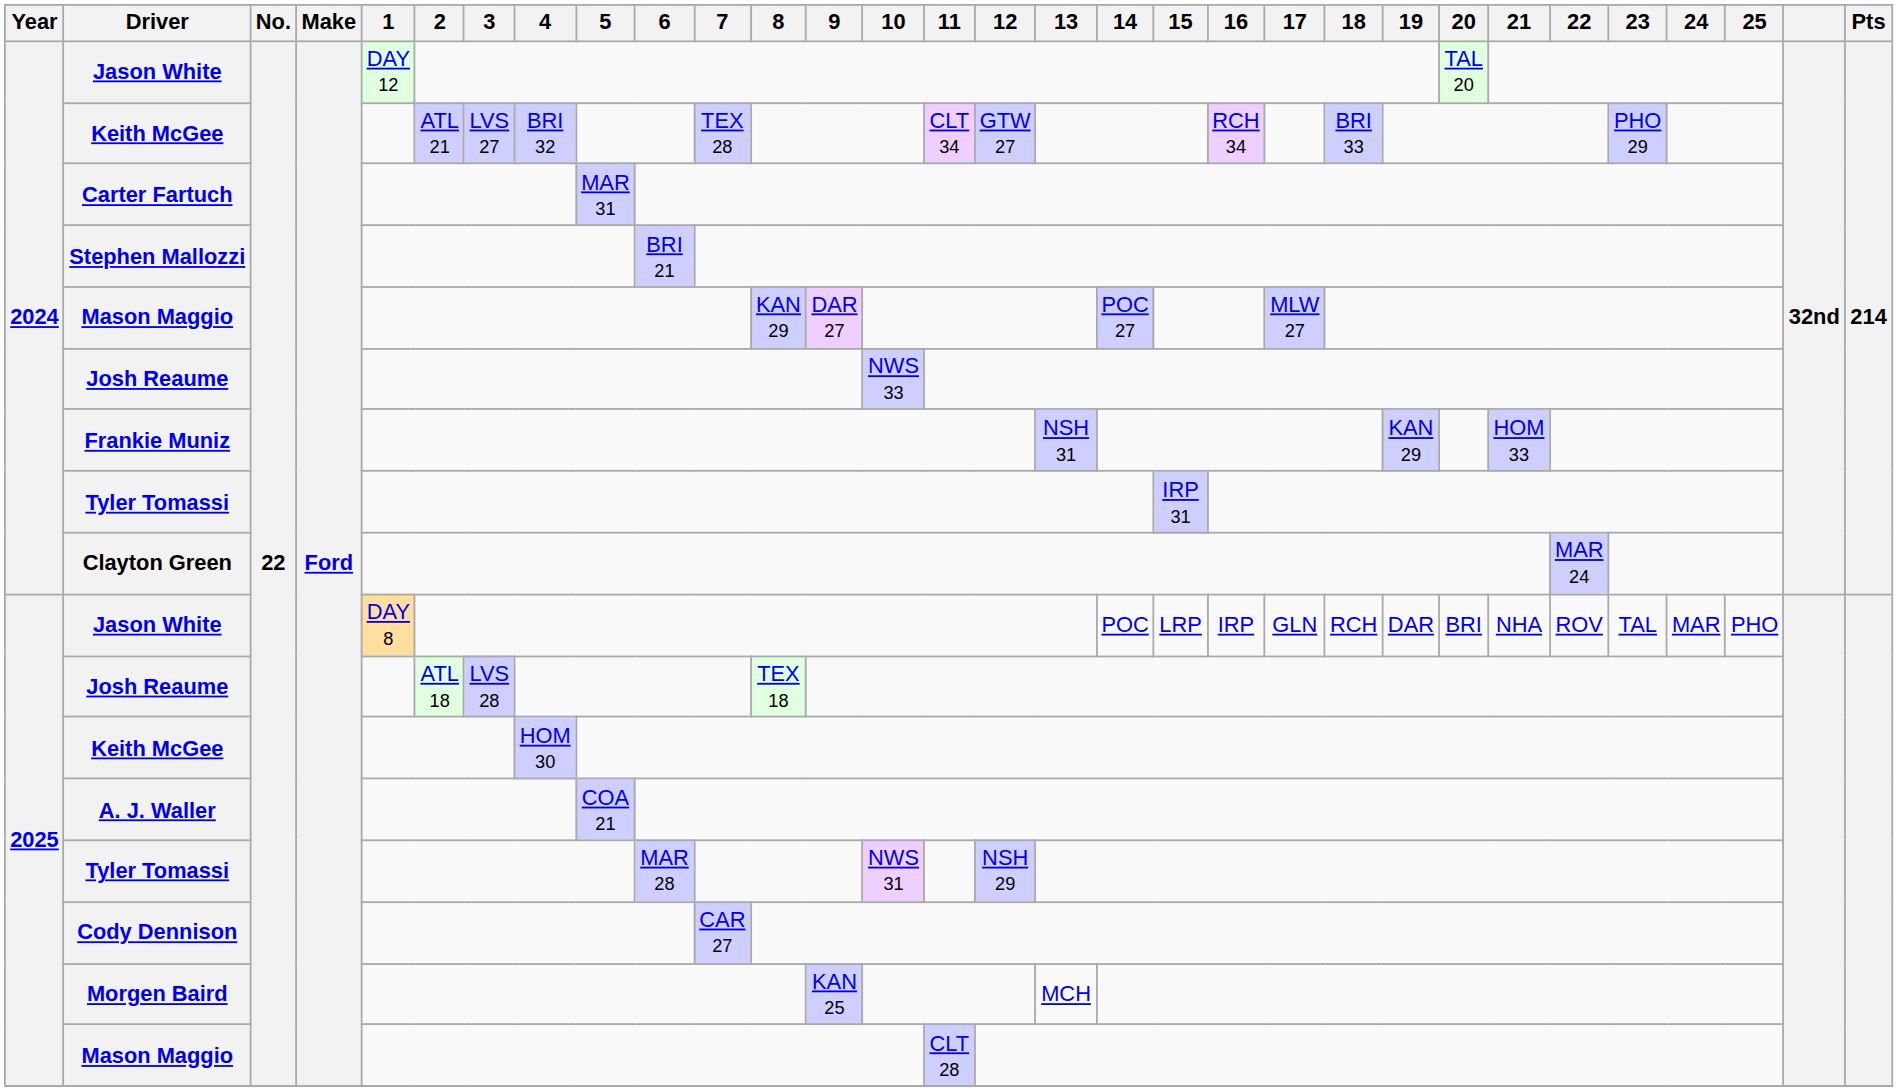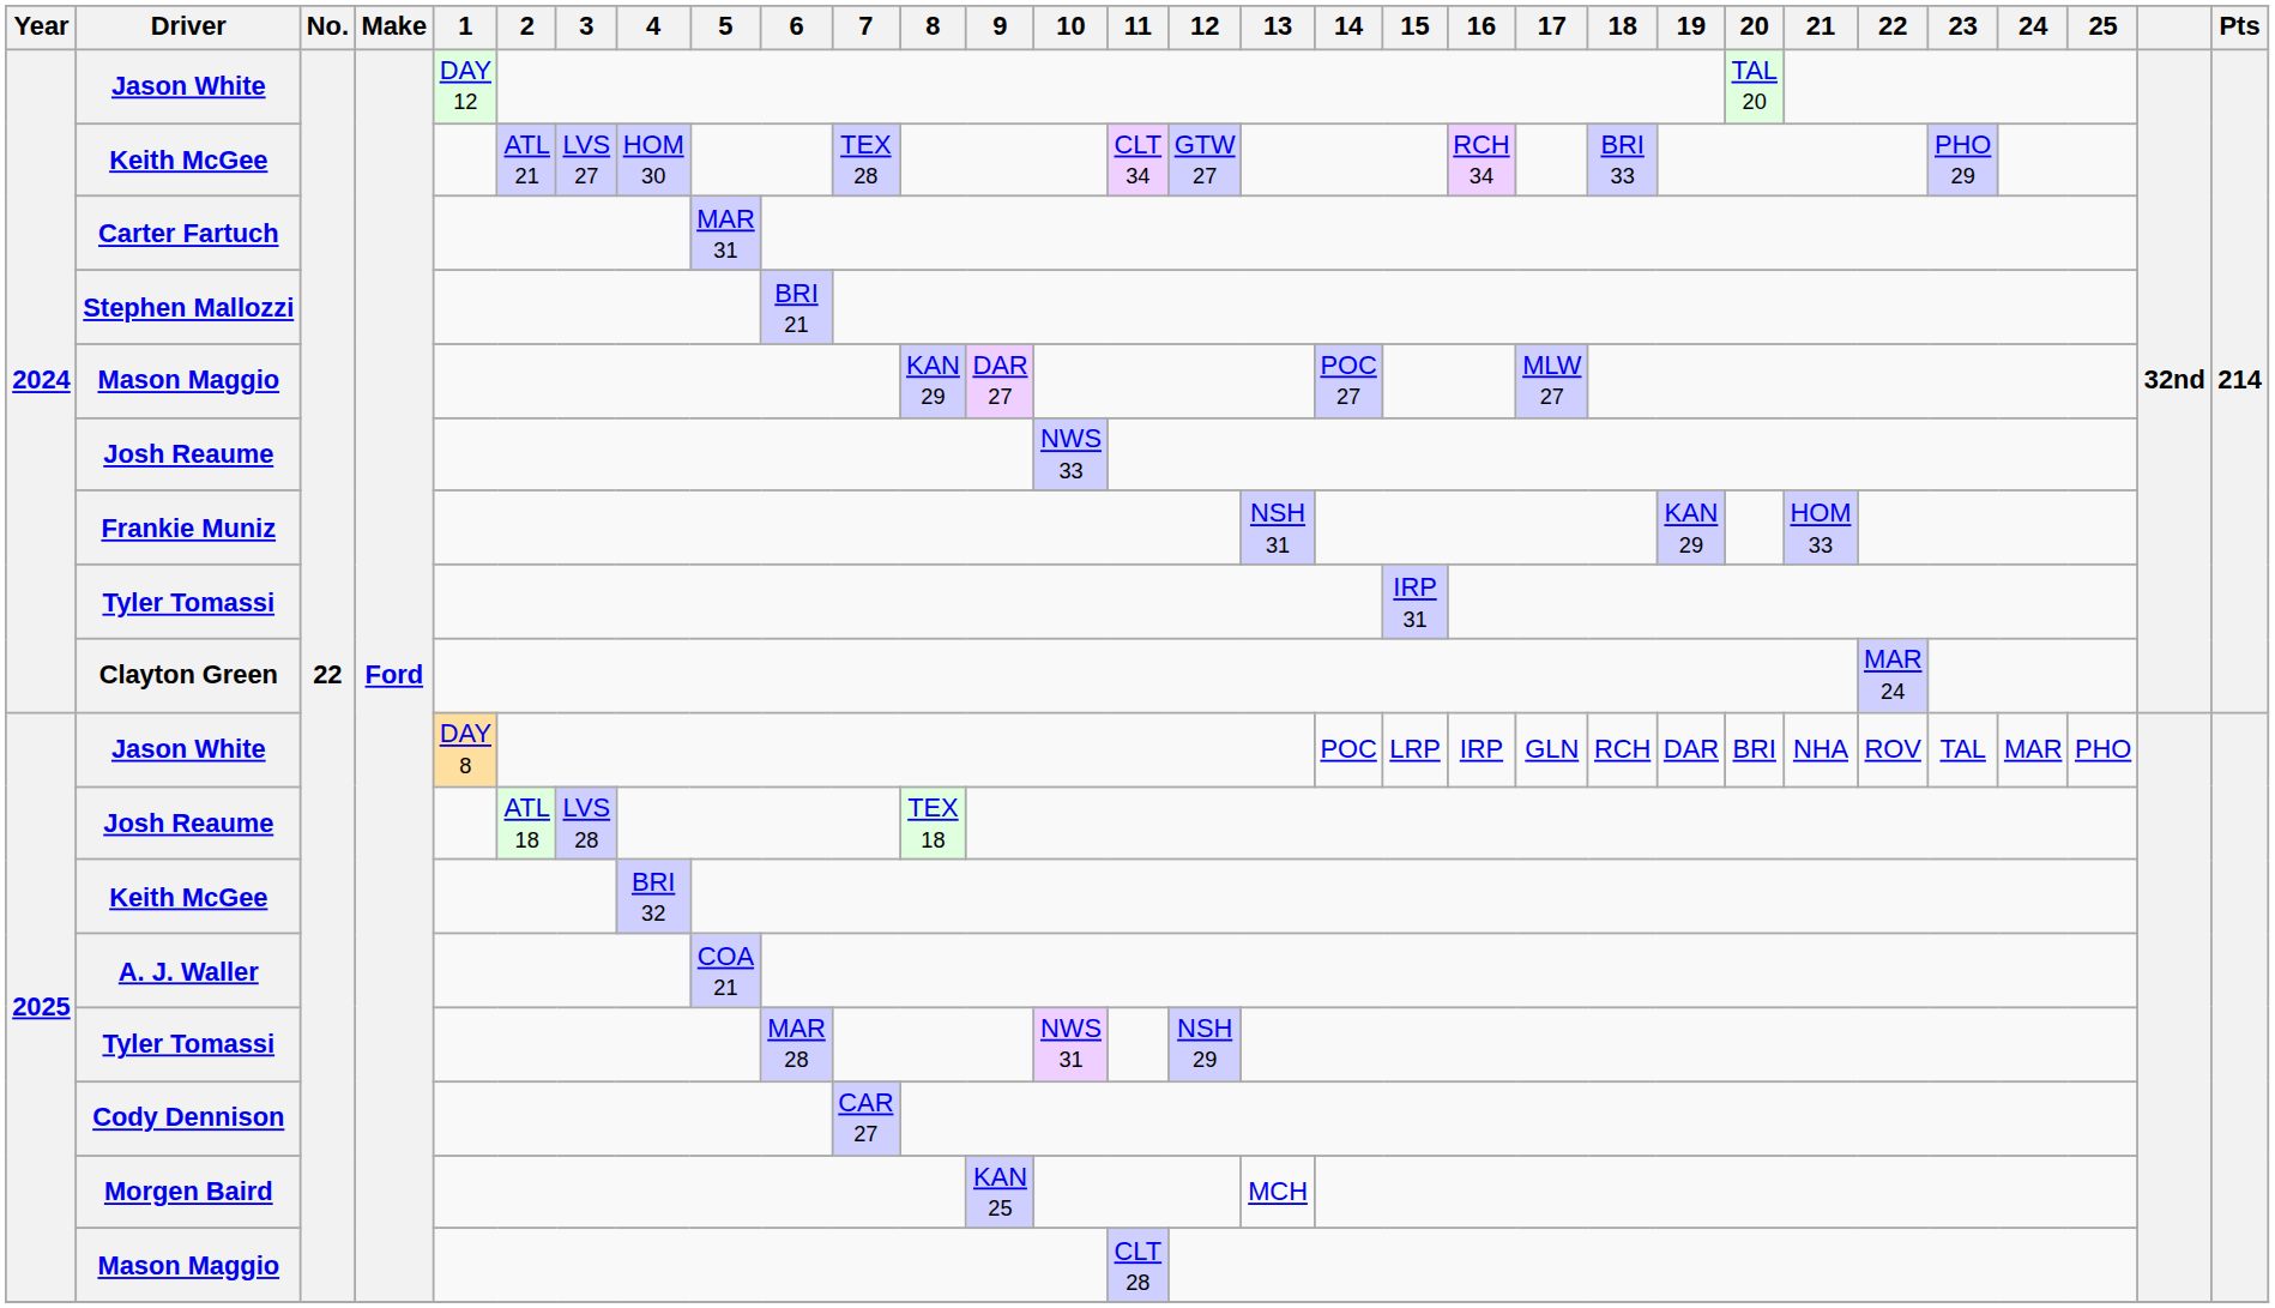2024 / Keith McGee | 4: BRI 32 -> HOM 30
2025 / Keith McGee | 4: HOM 30 -> BRI 32
